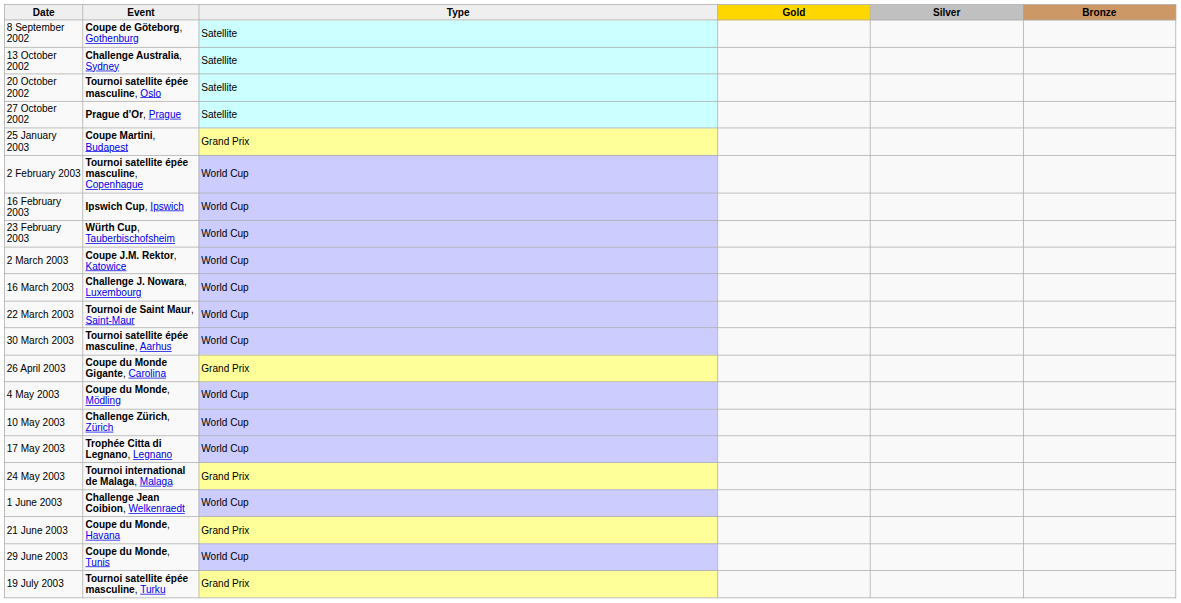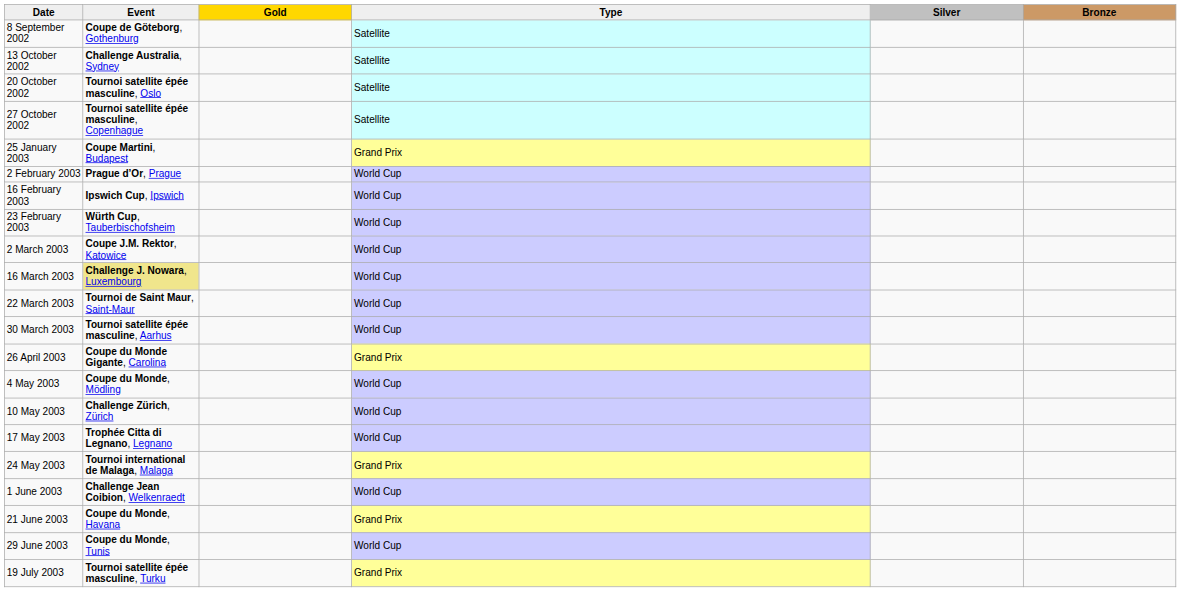columns swapped: Type <-> Gold
27 October 2002 | Event: Prague d’Or, Prague -> Tournoi satellite épée masculine, Copenhague
2 February 2003 | Event: Tournoi satellite épée masculine, Copenhague -> Prague d’Or, Prague
16 March 2003 | Event: no background -> khaki background
